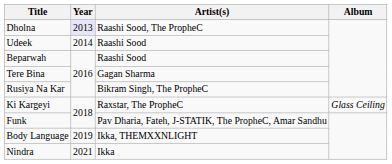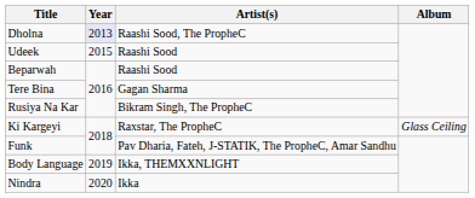Udeek | Year: 2014 -> 2015
Nindra | Year: 2021 -> 2020
